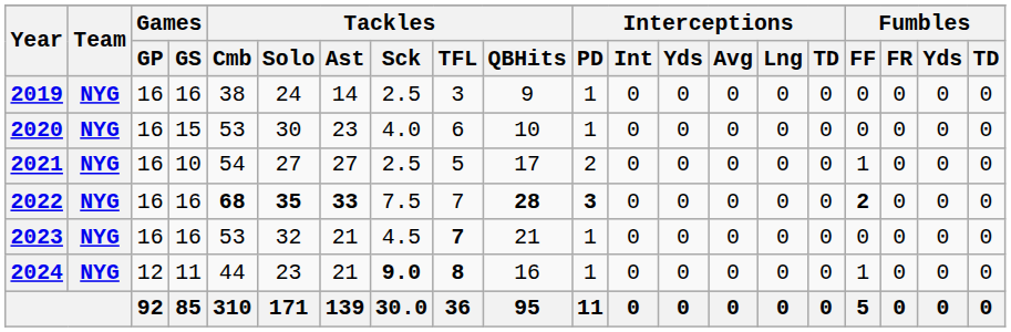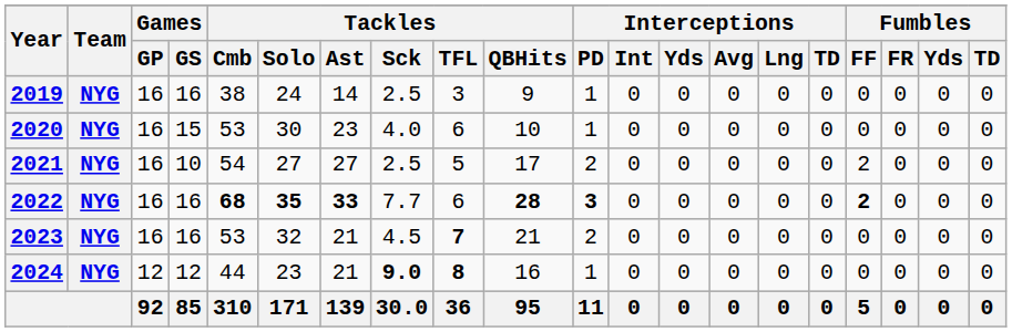2021 | Fumbles / FF: 1 -> 2
2022 | Tackles / Sck: 7.5 -> 7.7
2022 | Tackles / TFL: 7 -> 6
2023 | Interceptions / PD: 1 -> 2
2024 | Games / GS: 11 -> 12
2024 | Fumbles / FF: 1 -> 0
